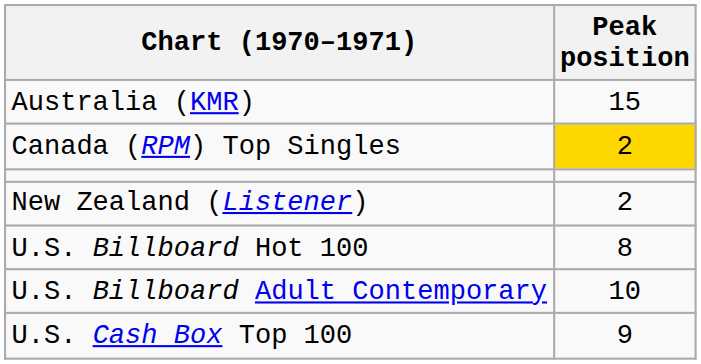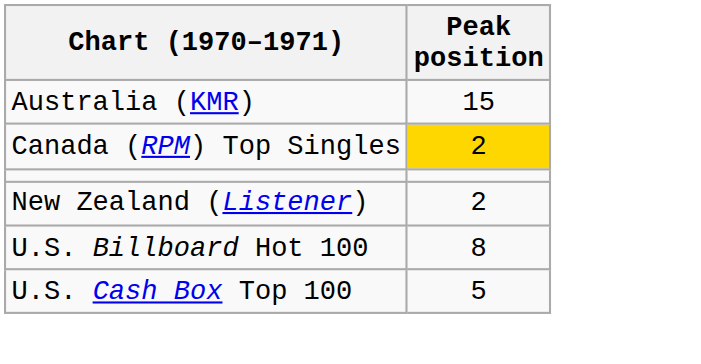- row: U.S. Billboard Adult Contemporary | 10
U.S. Cash Box Top 100 | Peak position: 9 -> 5
